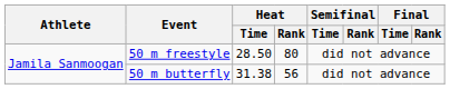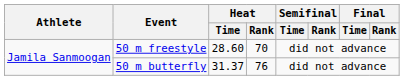50 m freestyle | Heat / Time: 28.50 -> 28.60
50 m freestyle | Heat / Rank: 80 -> 70
50 m butterfly | Heat / Time: 31.38 -> 31.37
50 m butterfly | Heat / Rank: 56 -> 76
